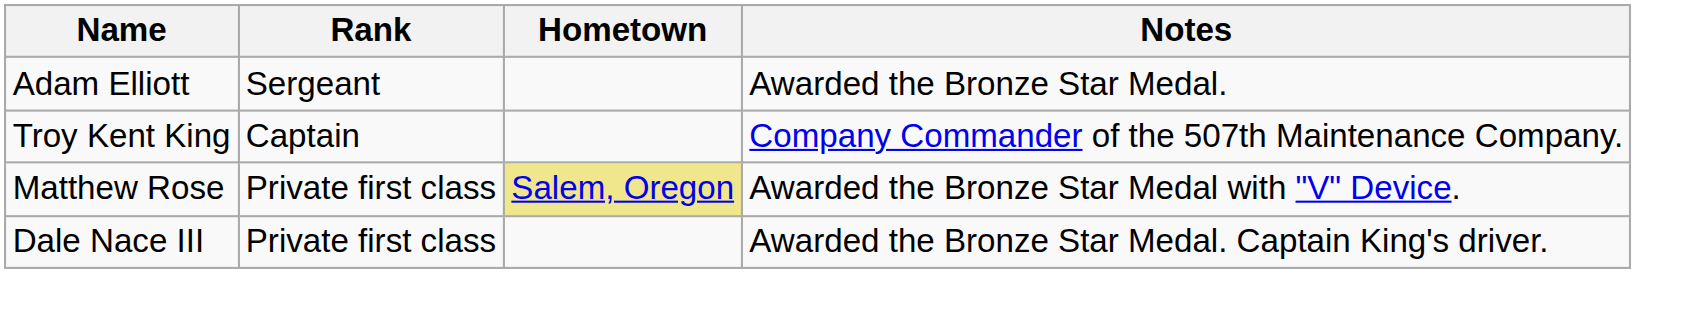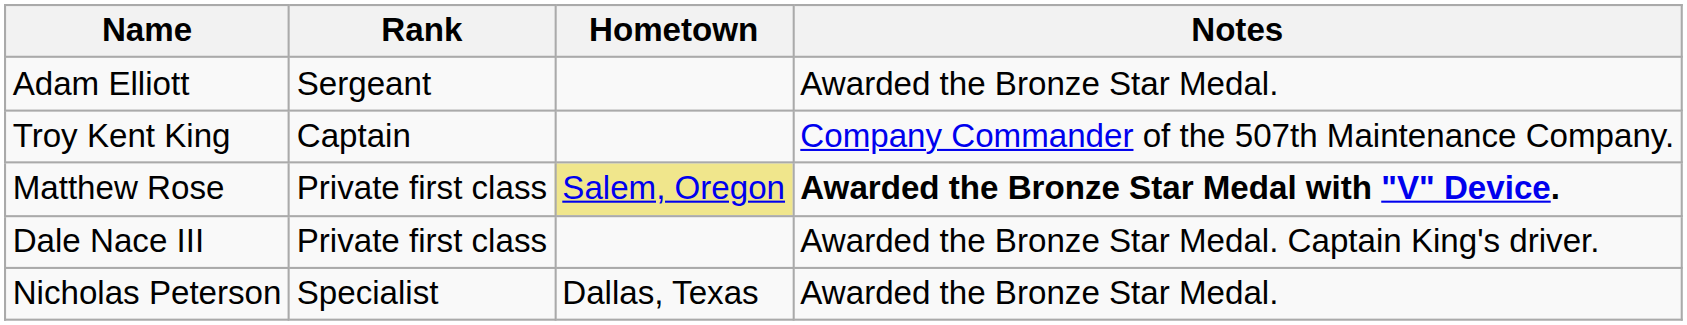Matthew Rose | Notes: normal -> bold
+ row: Nicholas Peterson | Specialist | Dallas, Texas | Awarded the Bronze Star Medal.
